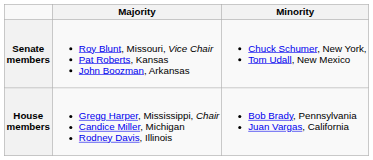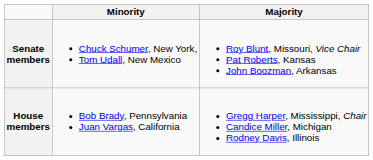columns swapped: Majority <-> Minority
